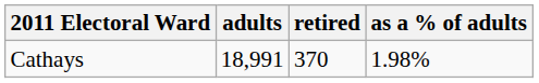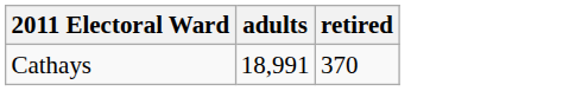- column: as a % of adults | 1.98%
